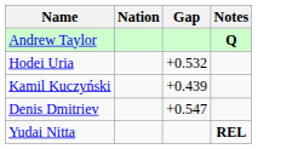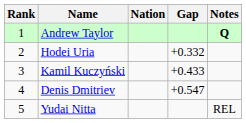+ column: Rank | 1 | 2 | 3 | 4 | 5
Hodei Uria | Gap: +0.532 -> +0.332
Kamil Kuczyński | Gap: +0.439 -> +0.433
Yudai Nitta | Notes: bold -> normal
